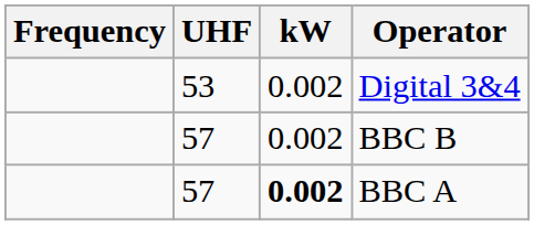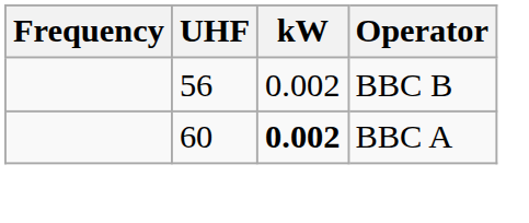- row: 53 | 0.002 | Digital 3&4
BBC B | UHF: 57 -> 56
BBC A | UHF: 57 -> 60
